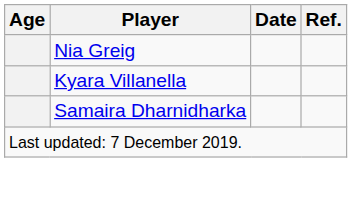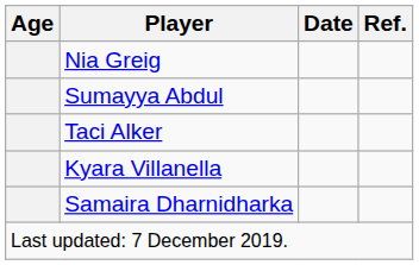+ row: Sumayya Abdul
+ row: Taci Alker
